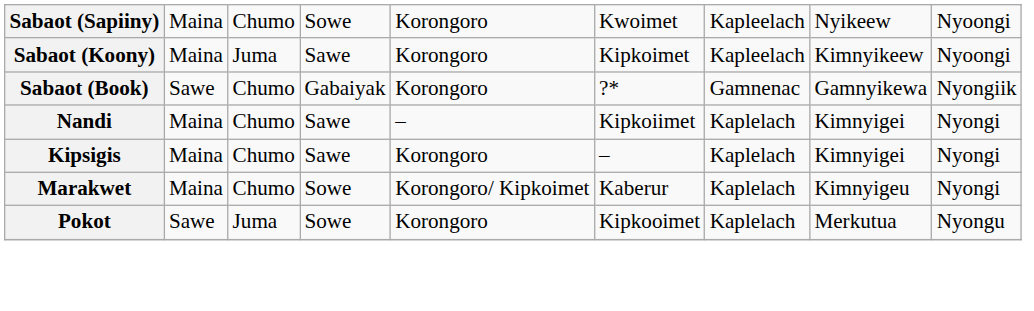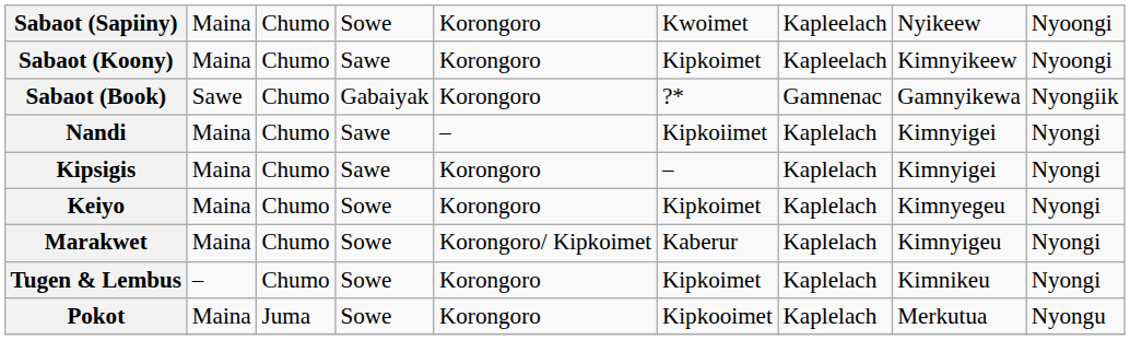Sabaot (Koony) | column 3: Juma -> Chumo
+ row: Keiyo | Maina | Chumo | Sowe | Korongoro | Kipkoimet | Kaplelach | Kimnyegeu | Nyongi
+ row: Tugen & Lembus | – | Chumo | Sowe | Korongoro | Kipkoimet | Kaplelach | Kimnikeu | Nyongi
Pokot | column 2: Sawe -> Maina
